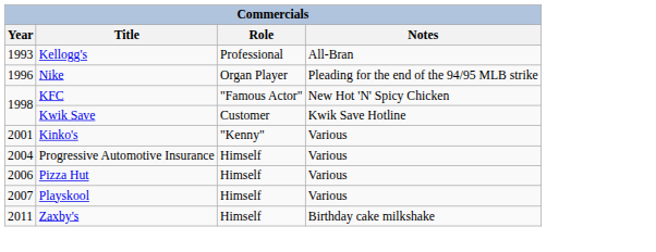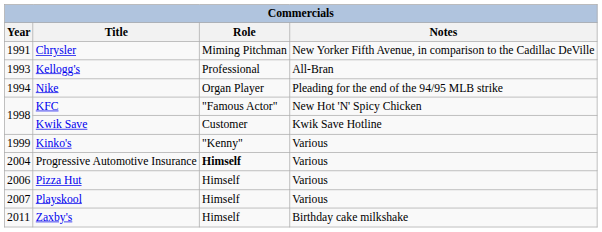+ row: 1991 | Chrysler | Miming Pitchman | New Yorker Fifth Avenue, in comparison to the Cadillac DeVille
Nike | Year: 1996 -> 1994
Kinko's | Year: 2001 -> 1999
Progressive Automotive Insurance | Role: normal -> bold
